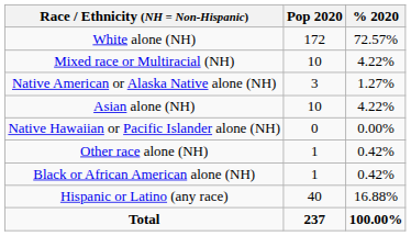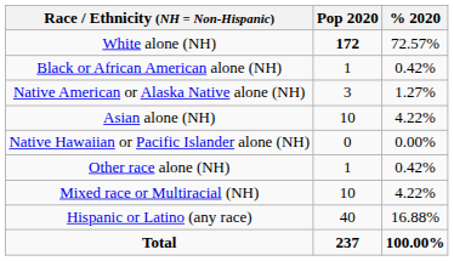White alone (NH) | Pop 2020: normal -> bold
rows swapped: Black or African American alone (NH) <-> Mixed race or Multiracial (NH)
